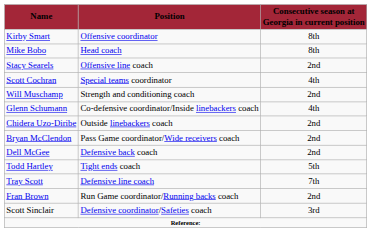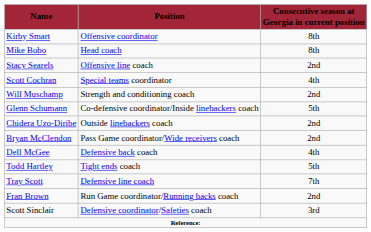Glenn Schumann | Consecutive season at Georgia in current position: 4th -> 5th
Dell McGee | Consecutive season at Georgia in current position: 2nd -> 4th
